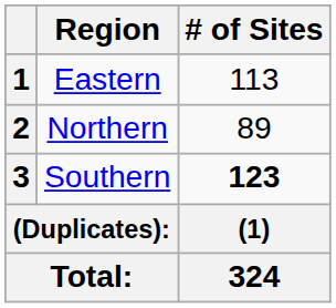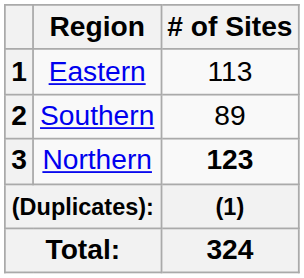2 | Region: Northern -> Southern
3 | Region: Southern -> Northern
